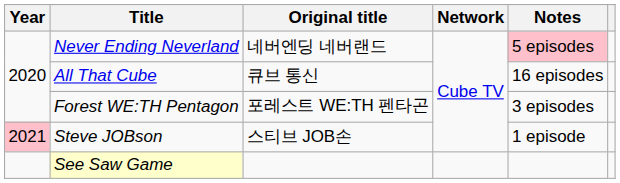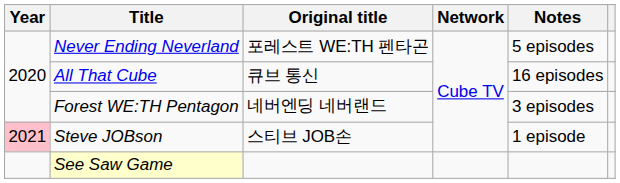Never Ending Neverland | Original title: 네버엔딩 네버랜드 -> 포레스트 WE:TH 펜타곤
Never Ending Neverland | Notes: pink background -> no background
Forest WE:TH Pentagon | Original title: 포레스트 WE:TH 펜타곤 -> 네버엔딩 네버랜드
